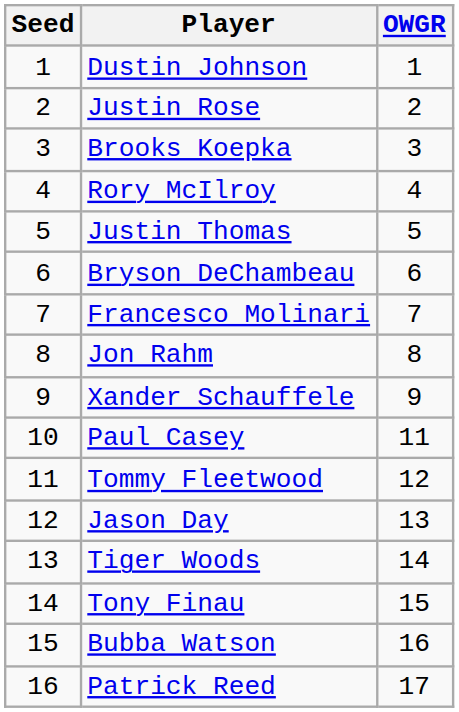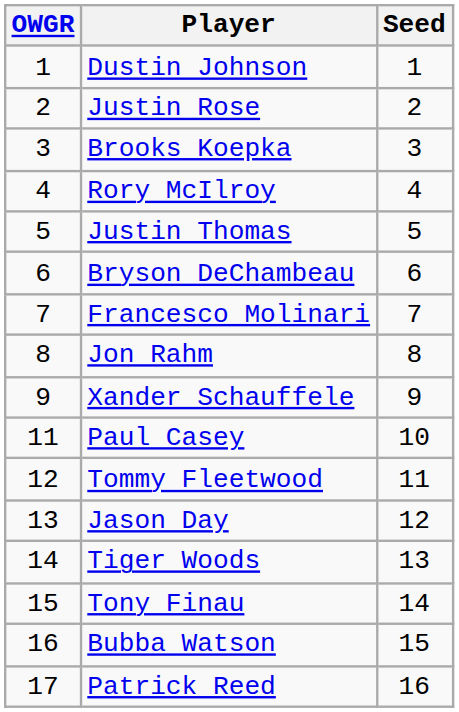columns swapped: Seed <-> OWGR
